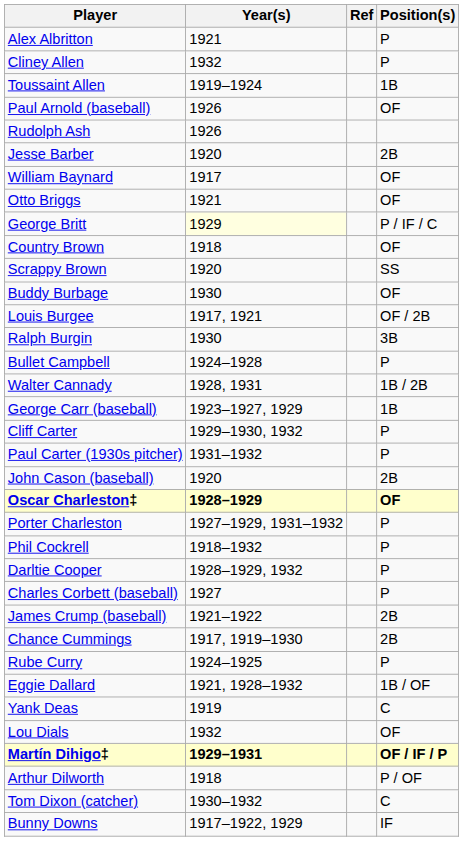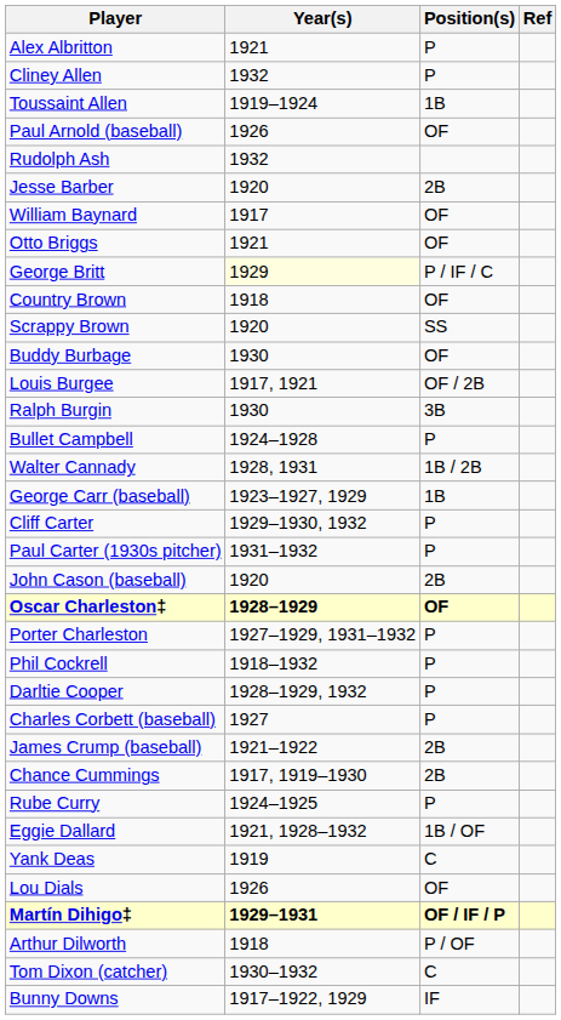columns swapped: Position(s) <-> Ref
Rudolph Ash | Year(s): 1926 -> 1932
Lou Dials | Year(s): 1932 -> 1926
